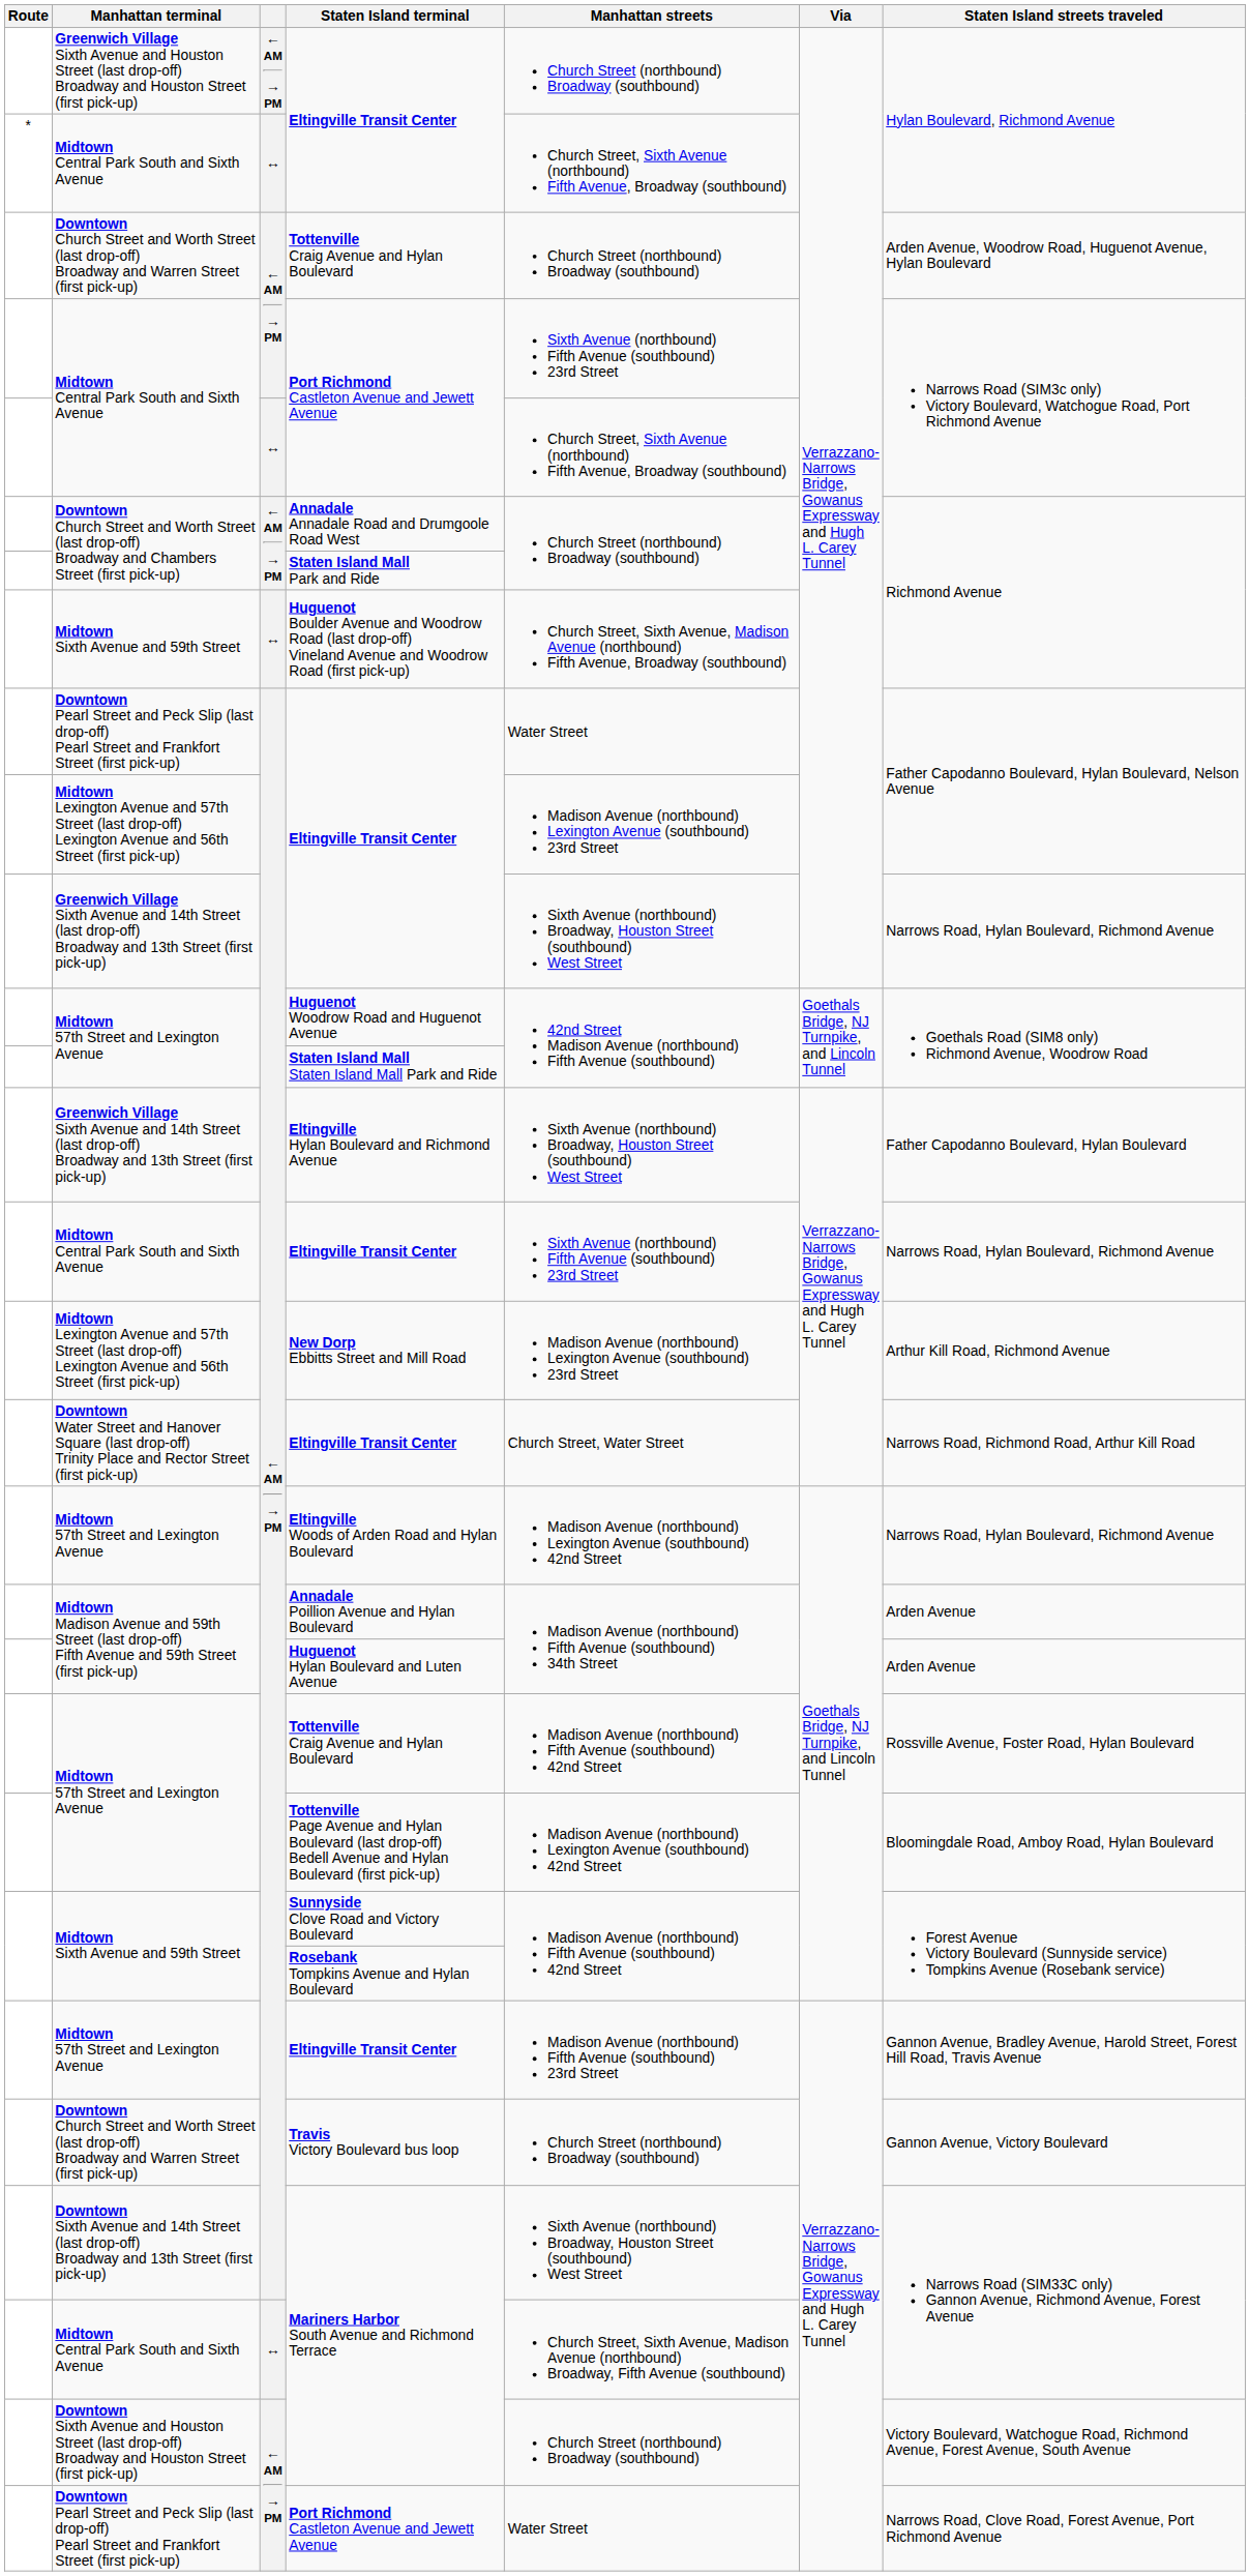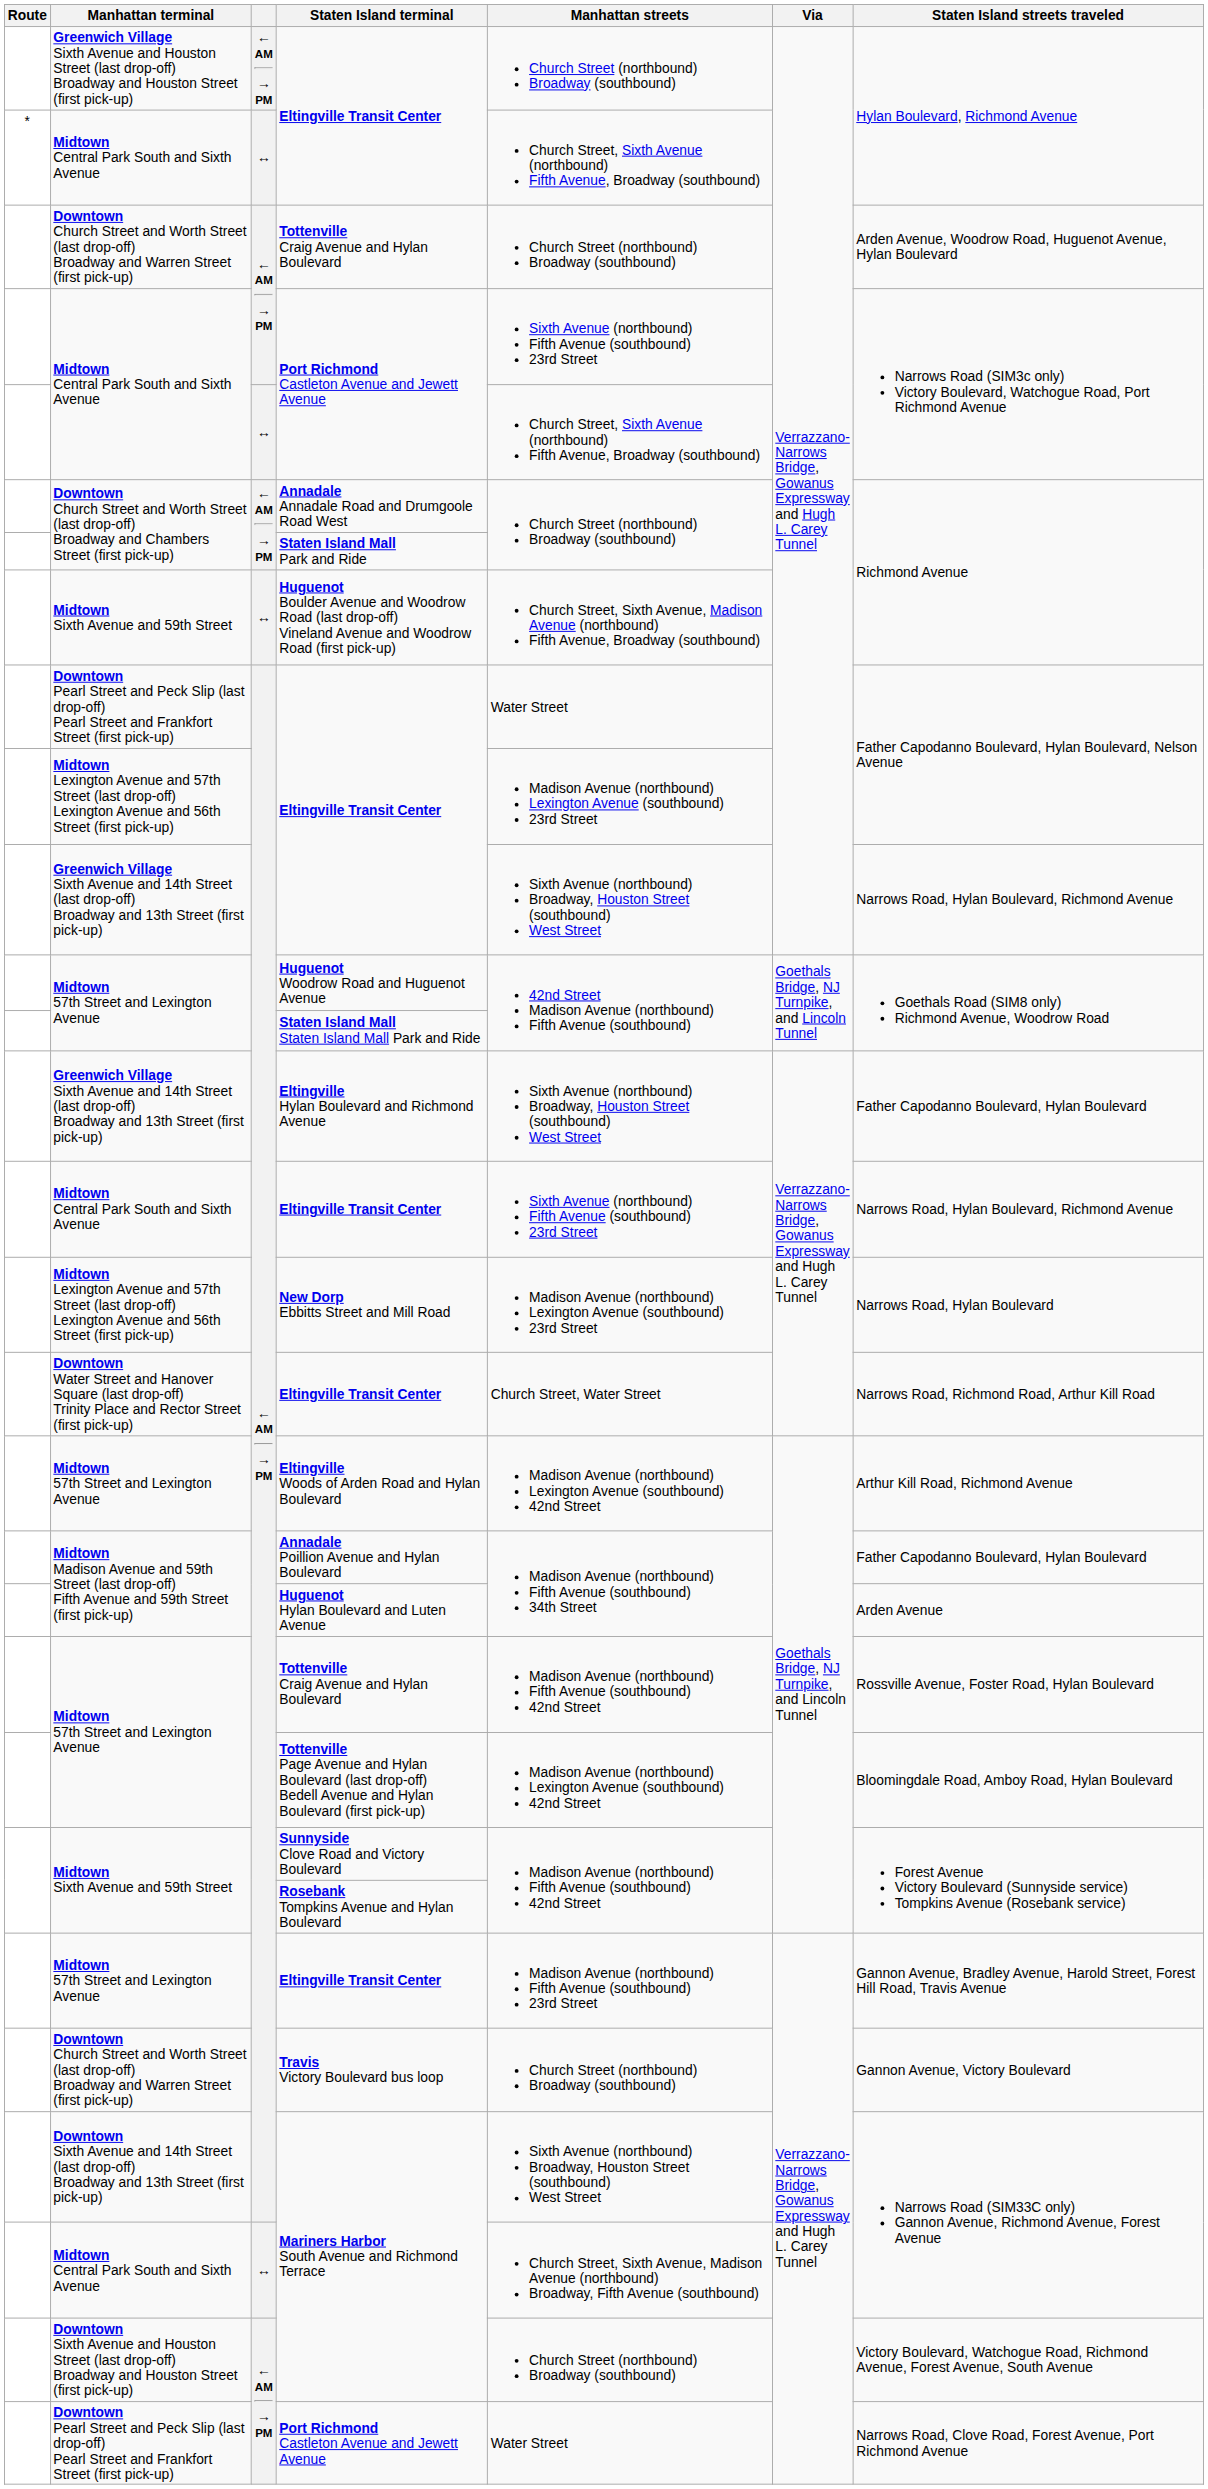New Dorp Ebbitts Street and Mill Road | Staten Island streets traveled: Arthur Kill Road, Richmond Avenue -> Narrows Road, Hylan Boulevard
Eltingville Woods of Arden Road and Hylan Boulevard | Staten Island streets traveled: Narrows Road, Hylan Boulevard, Richmond Avenue -> Arthur Kill Road, Richmond Avenue
Annadale Poillion Avenue and Hylan Boulevard | Staten Island streets traveled: Arden Avenue -> Father Capodanno Boulevard, Hylan Boulevard
